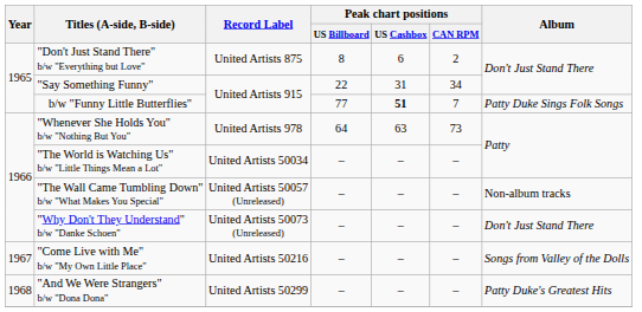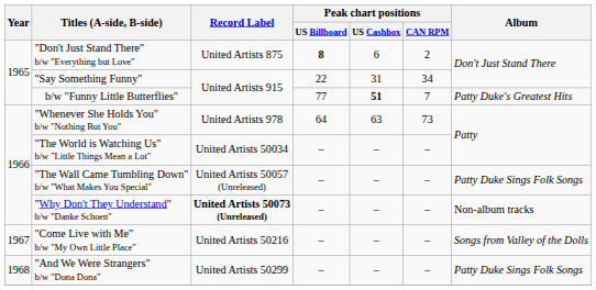"Don't Just Stand There" b/w "Everything but Love" | Peak chart positions / US Billboard: normal -> bold
b/w "Funny Little Butterflies" | Album: Patty Duke Sings Folk Songs -> Patty Duke's Greatest Hits
"The Wall Came Tumbling Down" b/w "What Makes You Special" | Album: Non-album tracks -> Patty Duke Sings Folk Songs
"Why Don't They Understand" b/w "Danke Schoen" | Record Label: normal -> bold
"Why Don't They Understand" b/w "Danke Schoen" | Album: Don't Just Stand There -> Non-album tracks
"And We Were Strangers" b/w "Dona Dona" | Album: Patty Duke's Greatest Hits -> Patty Duke Sings Folk Songs
